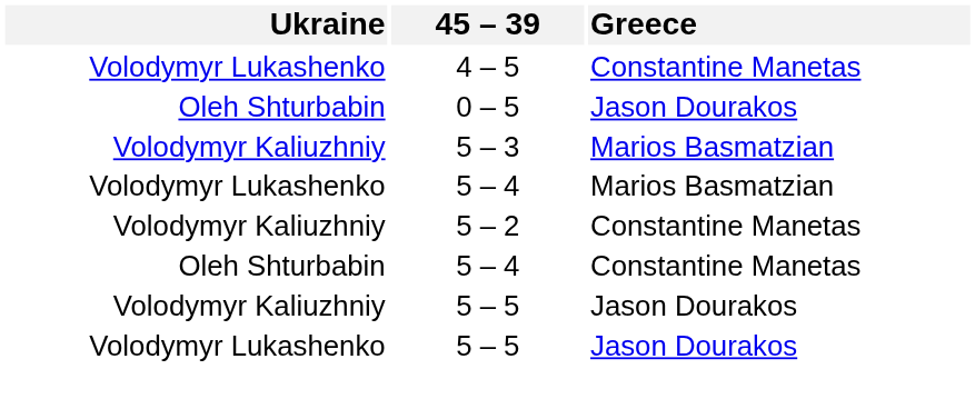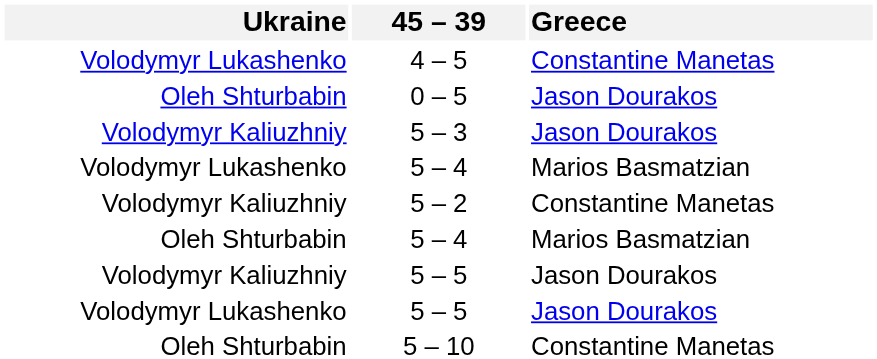5 – 3 | Greece: Marios Basmatzian -> Jason Dourakos
Oleh Shturbabin / 5 – 4 | Greece: Constantine Manetas -> Marios Basmatzian
+ row: Oleh Shturbabin | 5 – 10 | Constantine Manetas
